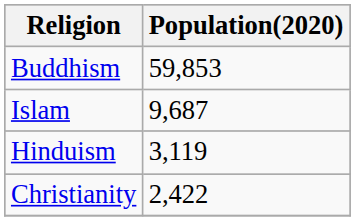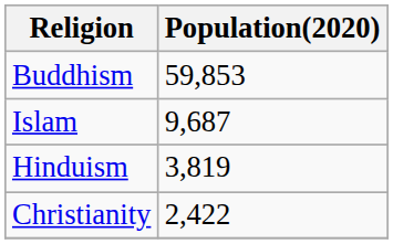Hinduism | Population(2020): 3,119 -> 3,819
